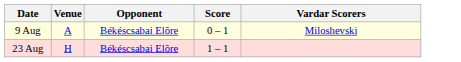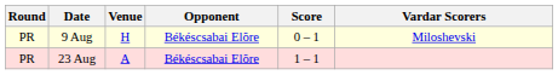+ column: Round | PR | PR
9 Aug | Venue: A -> H
23 Aug | Venue: H -> A
